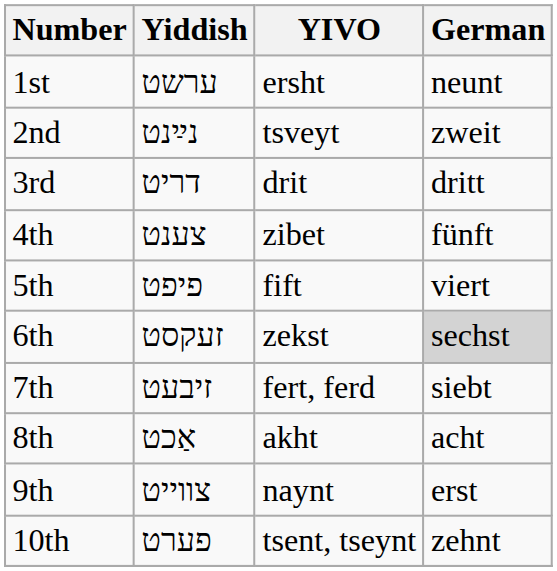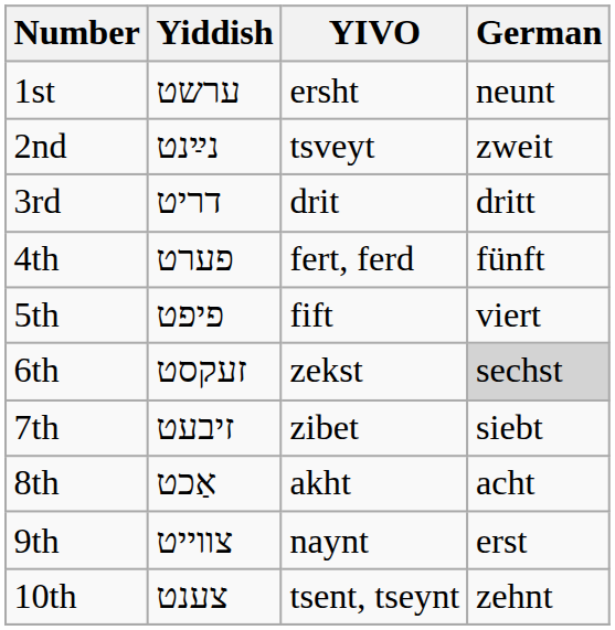4th | Yiddish: צענט -> פערט
4th | YIVO: zibet -> fert, ferd
7th | YIVO: fert, ferd -> zibet
10th | Yiddish: פערט -> צענט
